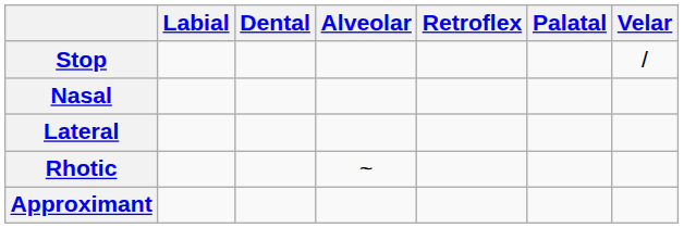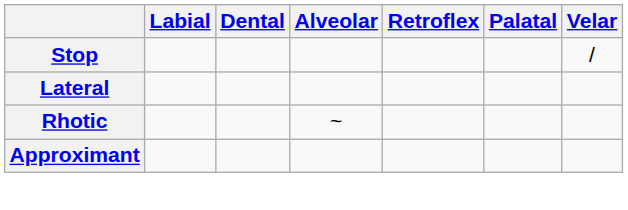- row: Nasal
